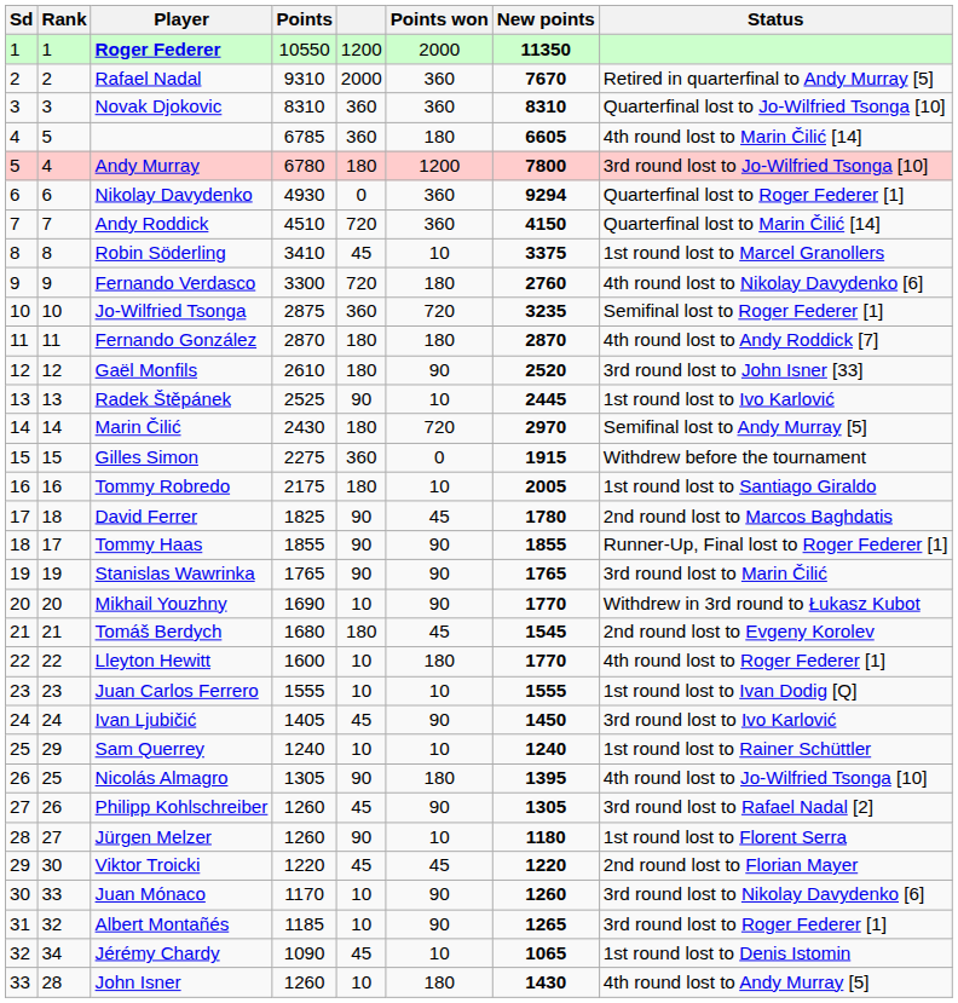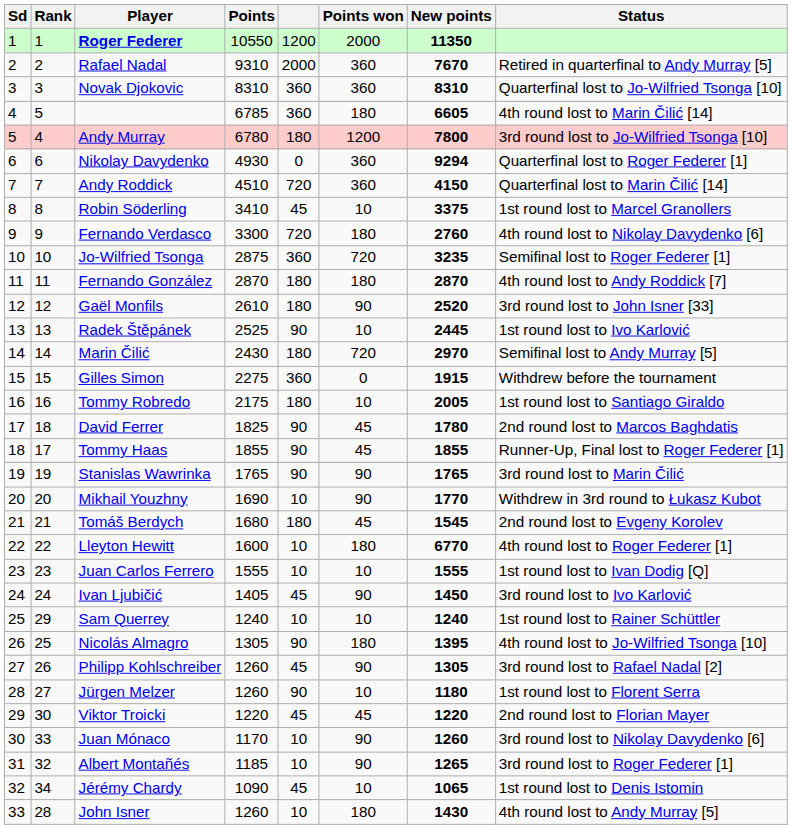Tommy Haas | Points won: 90 -> 45
Lleyton Hewitt | New points: 1770 -> 6770
